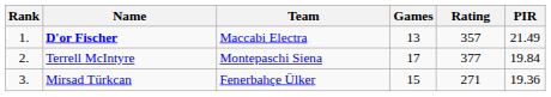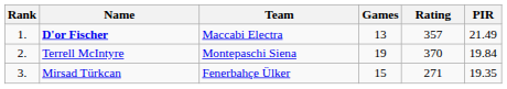Terrell McIntyre | Games: 17 -> 19
Terrell McIntyre | Rating: 377 -> 370
Mirsad Türkcan | PIR: 19.36 -> 19.35
